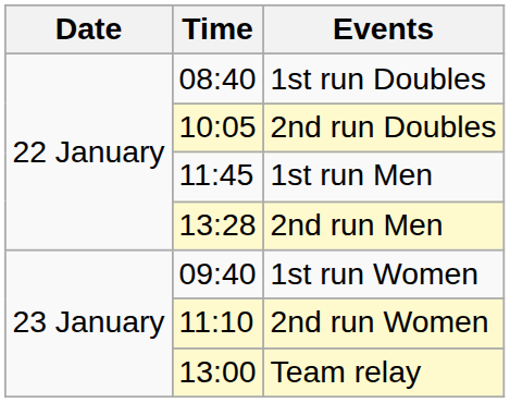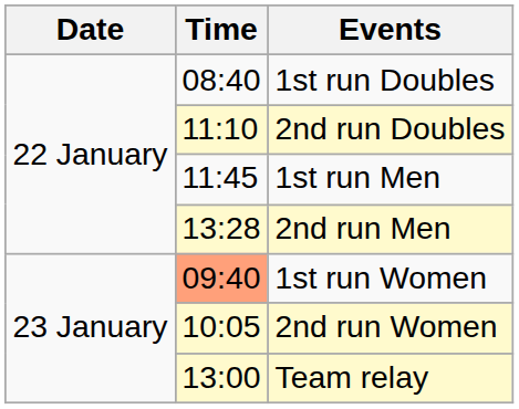2nd run Doubles | Time: 10:05 -> 11:10
1st run Women | Time: no background -> lightsalmon background
2nd run Women | Time: 11:10 -> 10:05
